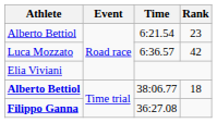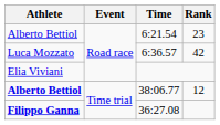38:06.77 | Rank: 18 -> 12
